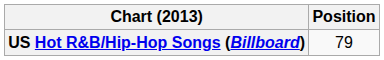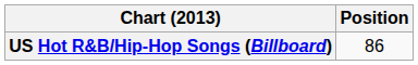US Hot R&B/Hip-Hop Songs (Billboard) | Position: 79 -> 86
